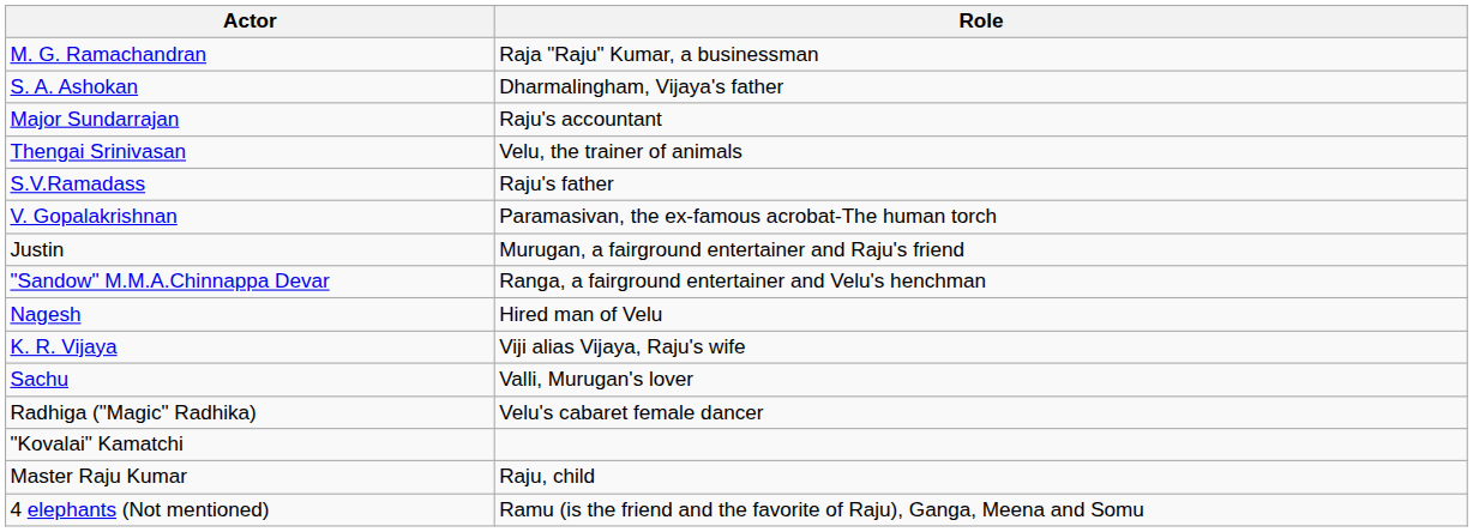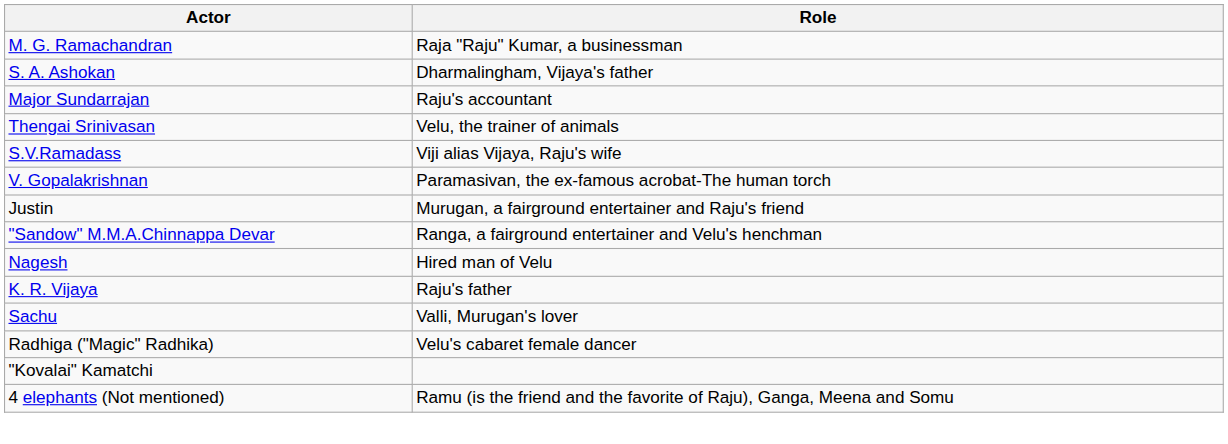S.V.Ramadass | Role: Raju's father -> Viji alias Vijaya, Raju's wife
K. R. Vijaya | Role: Viji alias Vijaya, Raju's wife -> Raju's father
- row: Master Raju Kumar | Raju, child
